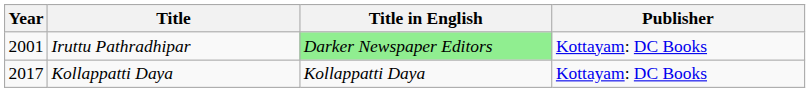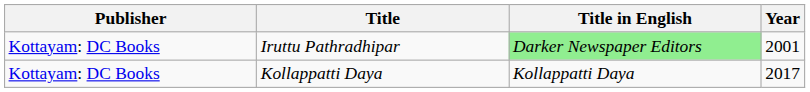columns swapped: Year <-> Publisher
